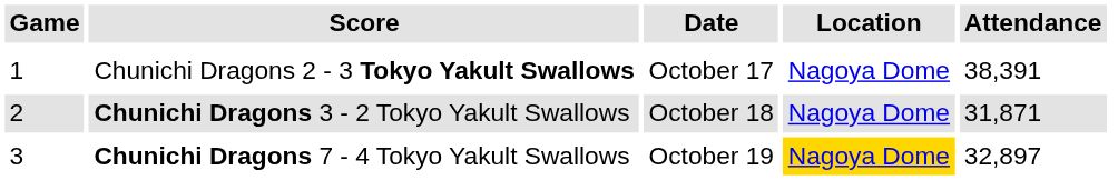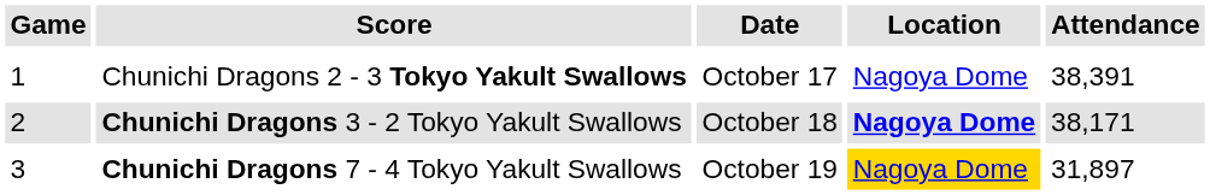Chunichi Dragons 3 - 2 Tokyo Yakult Swallows | Location: normal -> bold
Chunichi Dragons 3 - 2 Tokyo Yakult Swallows | Attendance: 31,871 -> 38,171
Chunichi Dragons 7 - 4 Tokyo Yakult Swallows | Attendance: 32,897 -> 31,897
